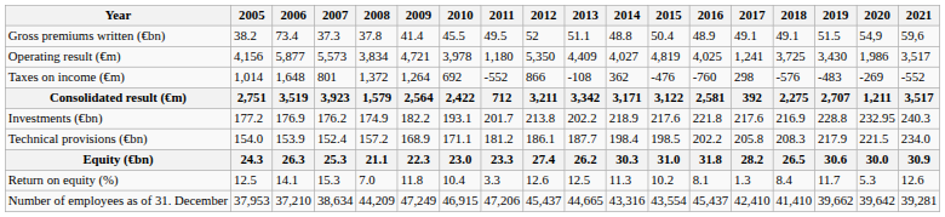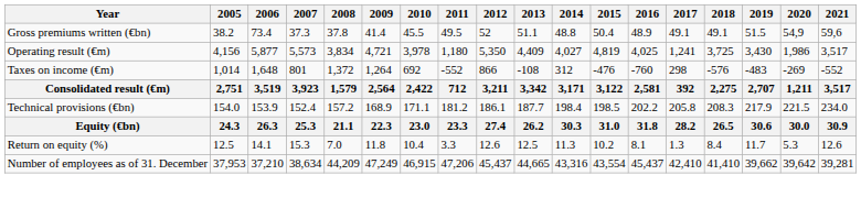Taxes on income (€m) | 2014: 362 -> 312
- row: Investments (€bn) | 177.2 | 176.9 | 176.2 | 174.9 | 182.2 | 193.1 | 201.7 | 213.8 | 202.2 | 218.9 | 217.6 | 221.8 | 217.6 | 216.9 | 228.8 | 232.95 | 240.3
